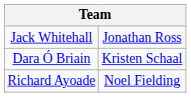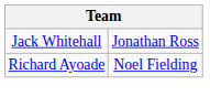- row: Dara Ó Briain | Kristen Schaal
